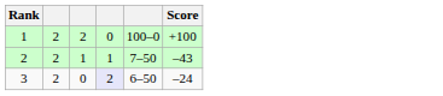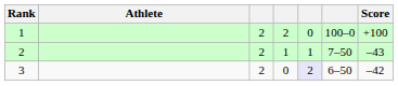+ column: Athlete
3 | Score: –24 -> –42
